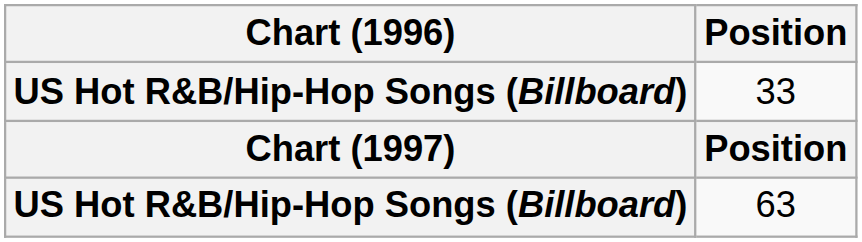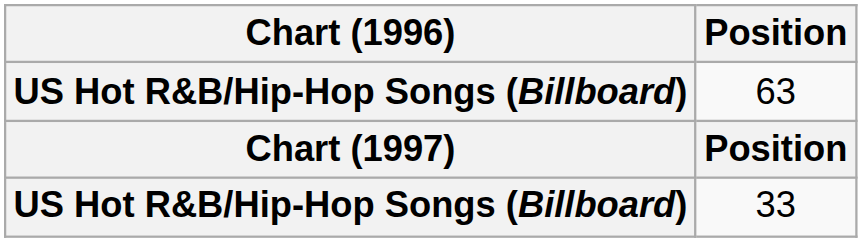rows swapped: 33 <-> 63
